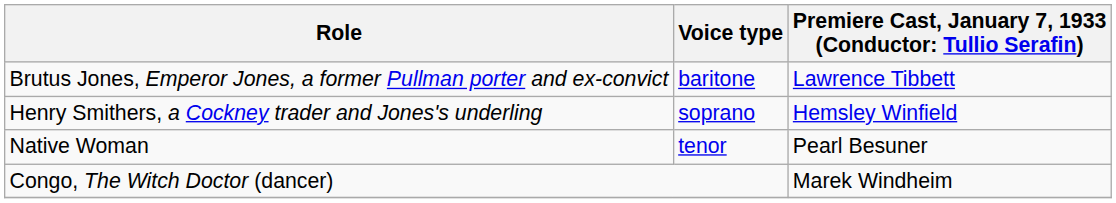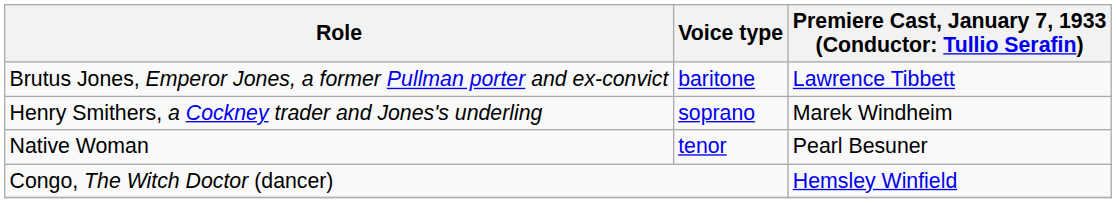Henry Smithers, a Cockney trader and Jones's underling | column 3: Hemsley Winfield -> Marek Windheim
Congo, The Witch Doctor (dancer) | column 3: Marek Windheim -> Hemsley Winfield
